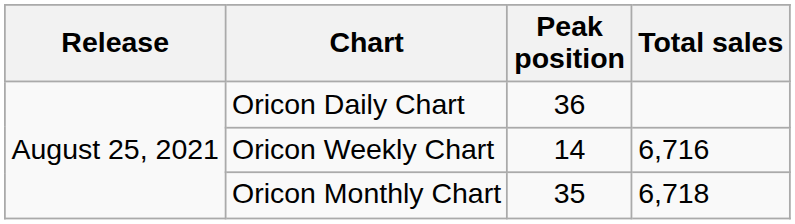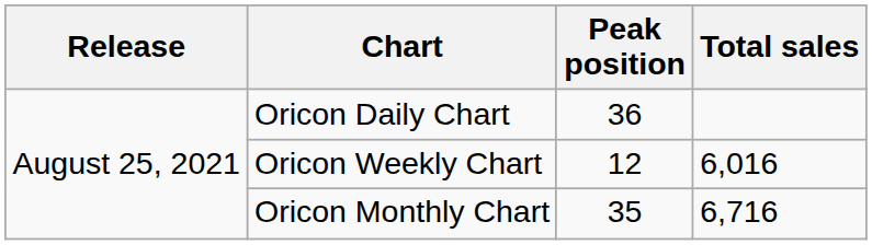Oricon Weekly Chart | Peak position: 14 -> 12
Oricon Weekly Chart | Total sales: 6,716 -> 6,016
Oricon Monthly Chart | Total sales: 6,718 -> 6,716
